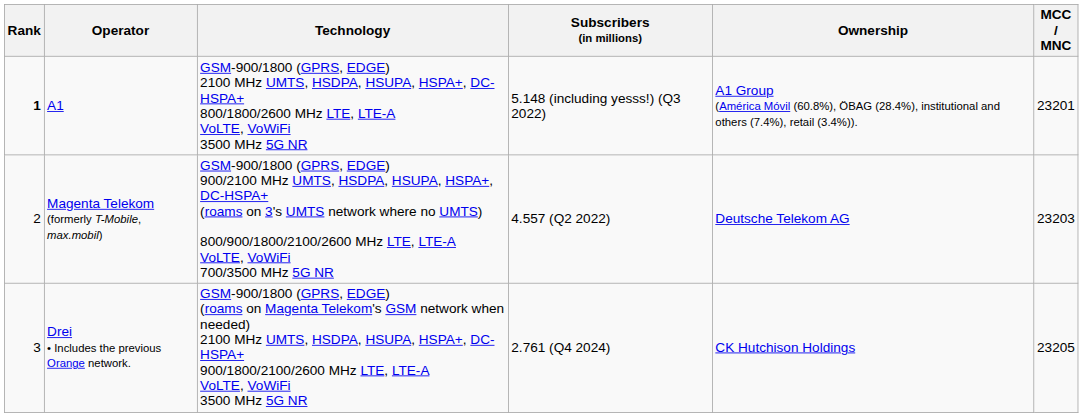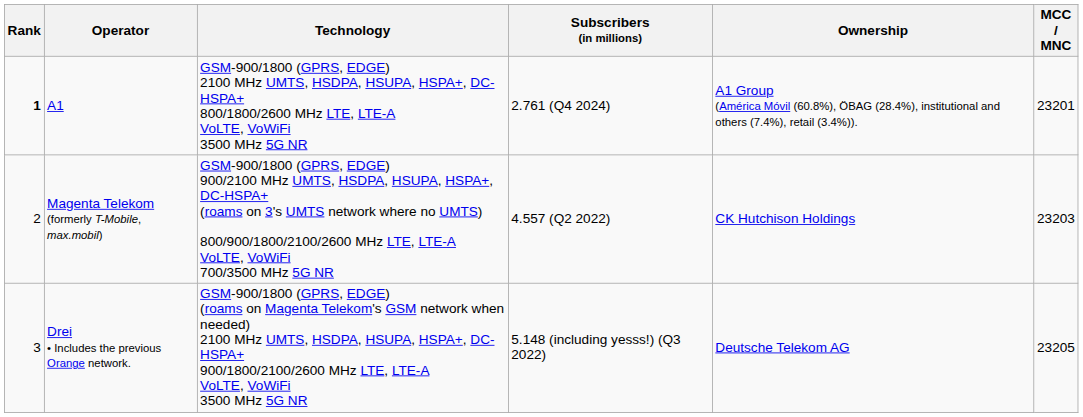A1 | Subscribers (in millions): 5.148 (including yesss!) (Q3 2022) -> 2.761 (Q4 2024)
Magenta Telekom (formerly T-Mobile, max.mobil) | Ownership: Deutsche Telekom AG -> CK Hutchison Holdings
Drei • Includes the previous Orange network. | Subscribers (in millions): 2.761 (Q4 2024) -> 5.148 (including yesss!) (Q3 2022)
Drei • Includes the previous Orange network. | Ownership: CK Hutchison Holdings -> Deutsche Telekom AG
